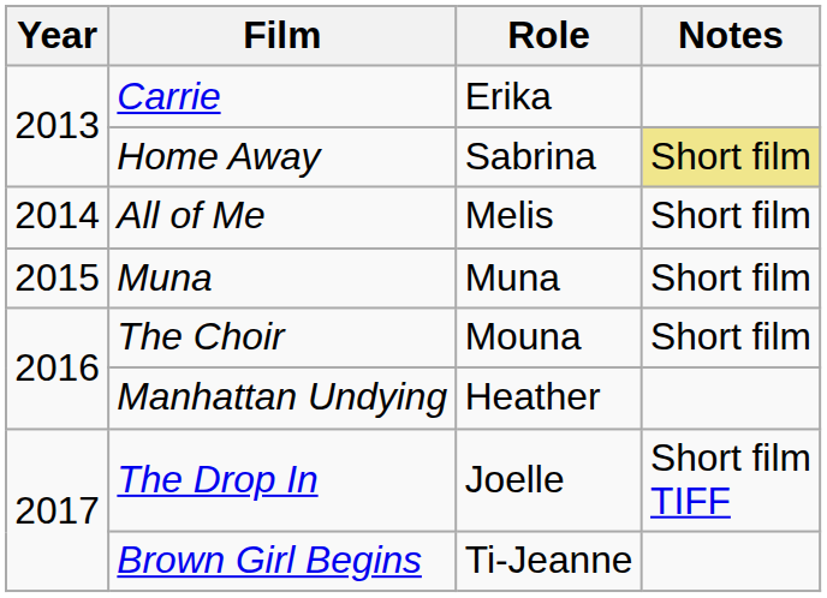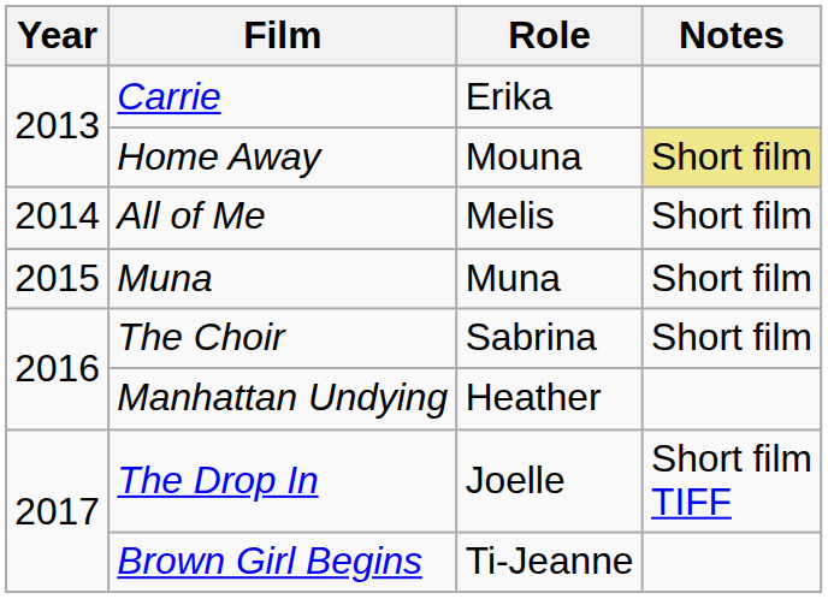Home Away | Role: Sabrina -> Mouna
The Choir | Role: Mouna -> Sabrina
